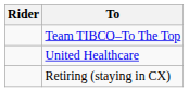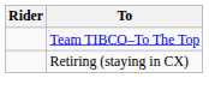- row: United Healthcare
